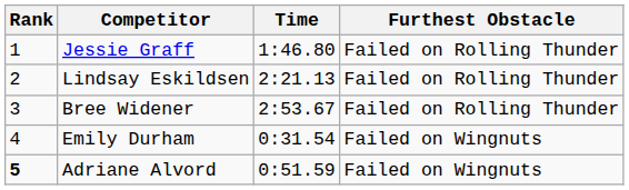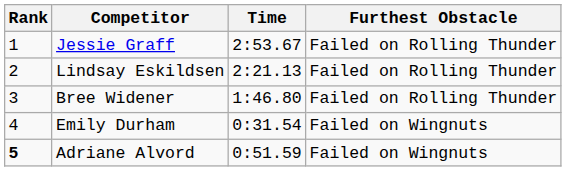Jessie Graff | Time: 1:46.80 -> 2:53.67
Bree Widener | Time: 2:53.67 -> 1:46.80
